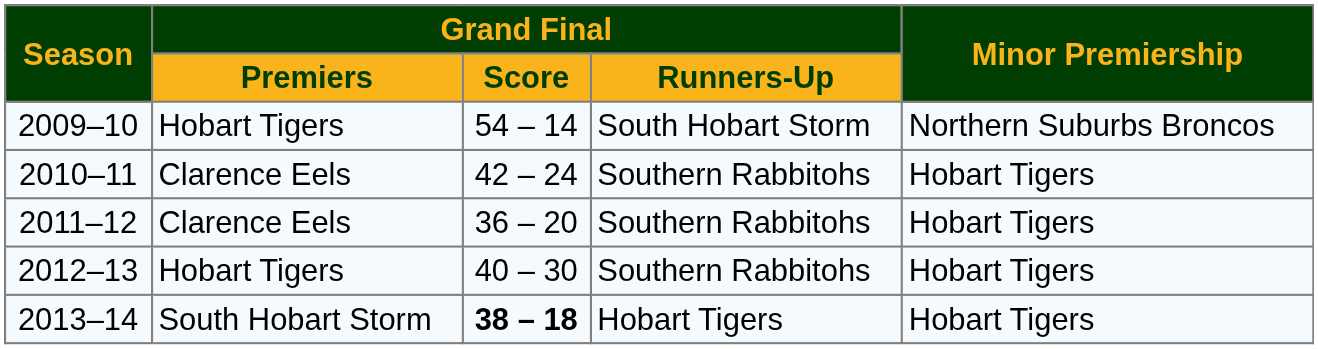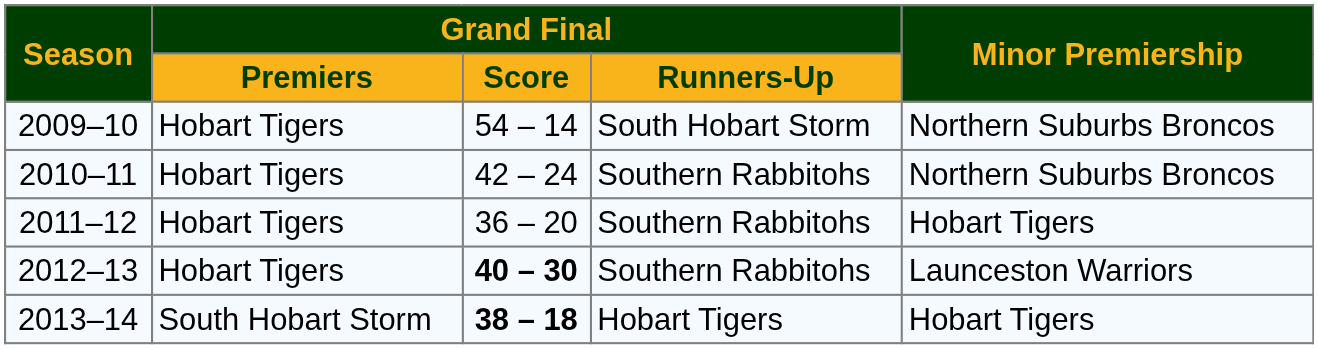2010–11 | Grand Final / Premiers: Clarence Eels -> Hobart Tigers
2010–11 | Minor Premiership: Hobart Tigers -> Northern Suburbs Broncos
2011–12 | Grand Final / Premiers: Clarence Eels -> Hobart Tigers
2012–13 | Grand Final / Score: normal -> bold
2012–13 | Minor Premiership: Hobart Tigers -> Launceston Warriors
